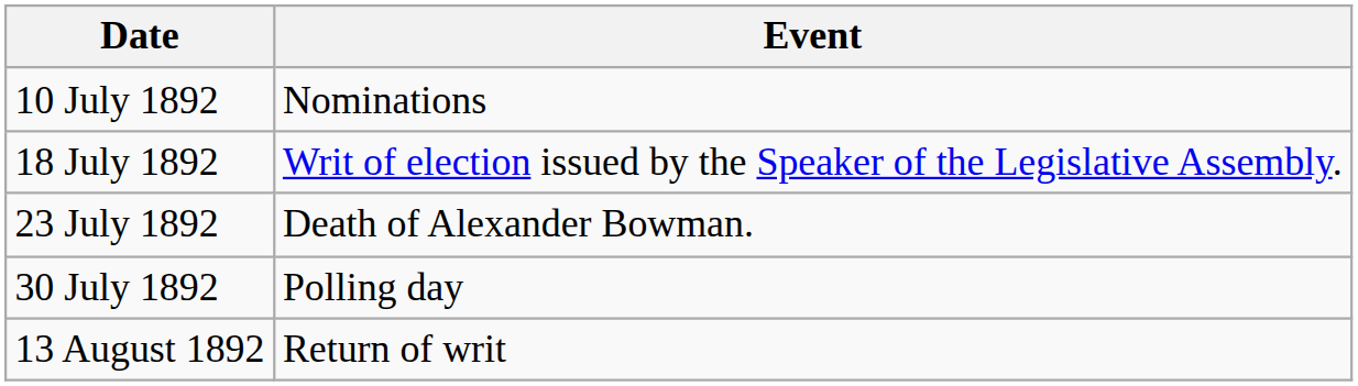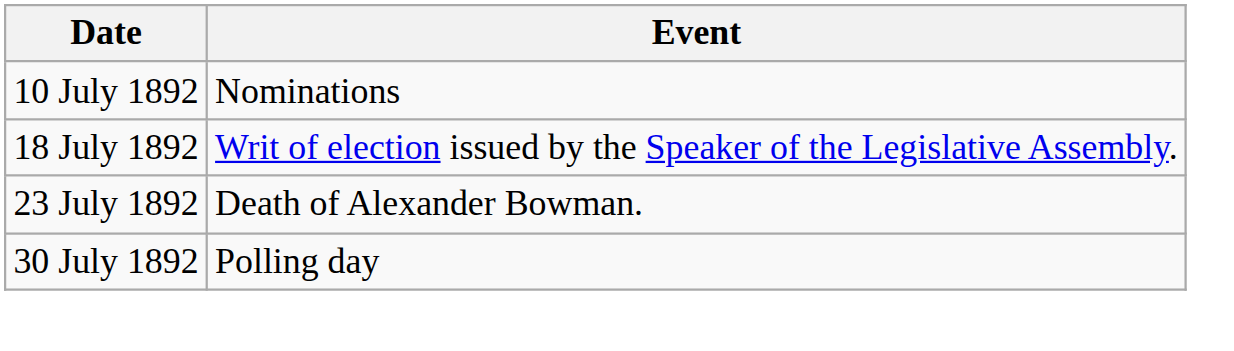- row: 13 August 1892 | Return of writ
